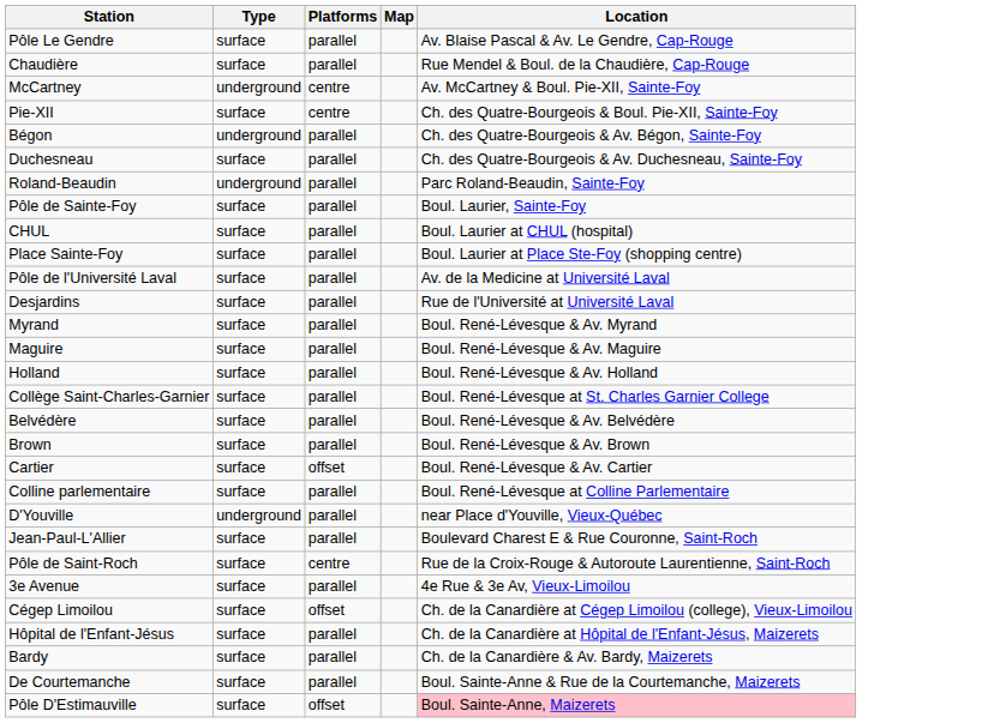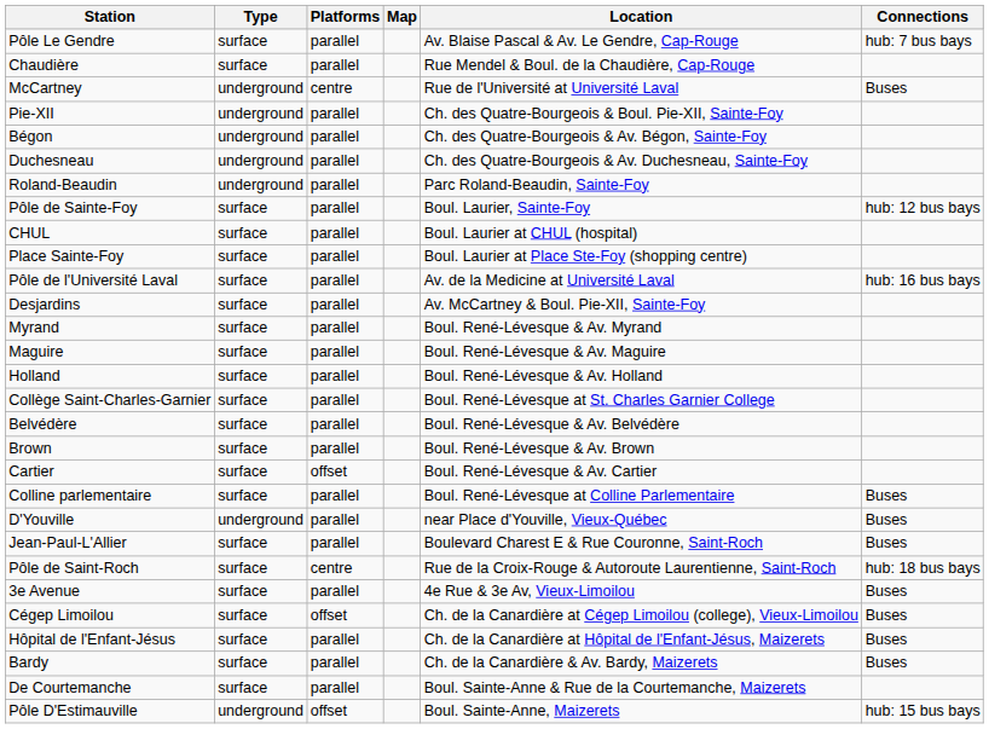+ column: Connections | hub: 7 bus bays | Buses | hub: 12 bus bays | hub: 16 bus bays | Buses | Buses | Buses | hub: 18 bus bays | Buses | Buses | Buses | Buses | hub: 15 bus bays
McCartney | Location: Av. McCartney & Boul. Pie-XII, Sainte-Foy -> Rue de l'Université at Université Laval
Pie-XII | Type: surface -> underground
Pie-XII | Platforms: centre -> parallel
Duchesneau | Type: surface -> underground
Desjardins | Location: Rue de l'Université at Université Laval -> Av. McCartney & Boul. Pie-XII, Sainte-Foy
Pôle D'Estimauville | Type: surface -> underground
Pôle D'Estimauville | Location: pink background -> no background
